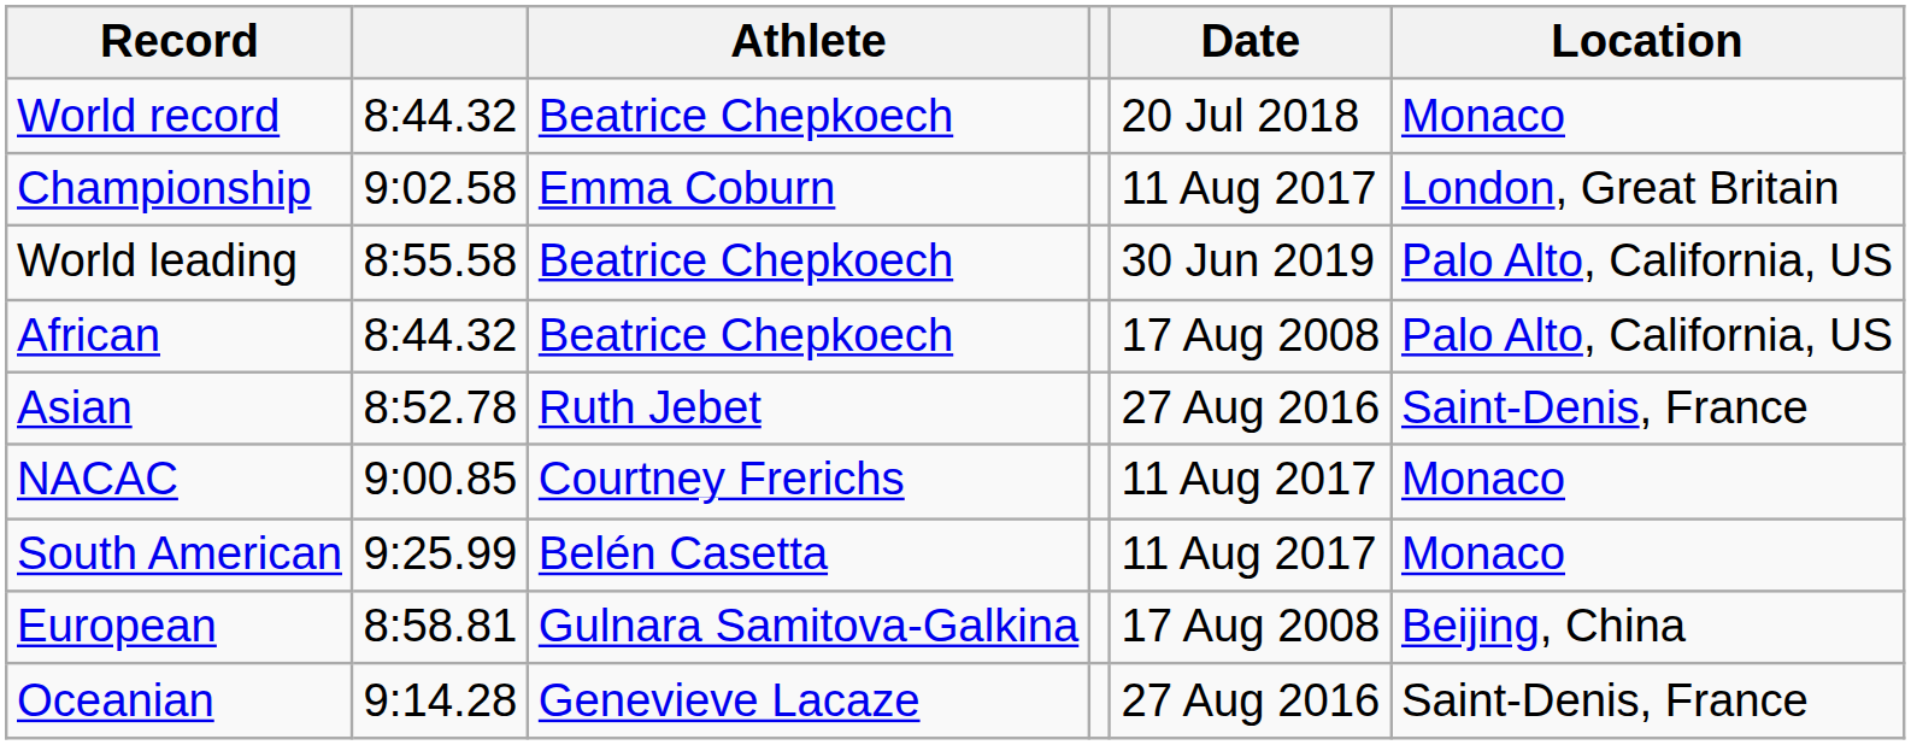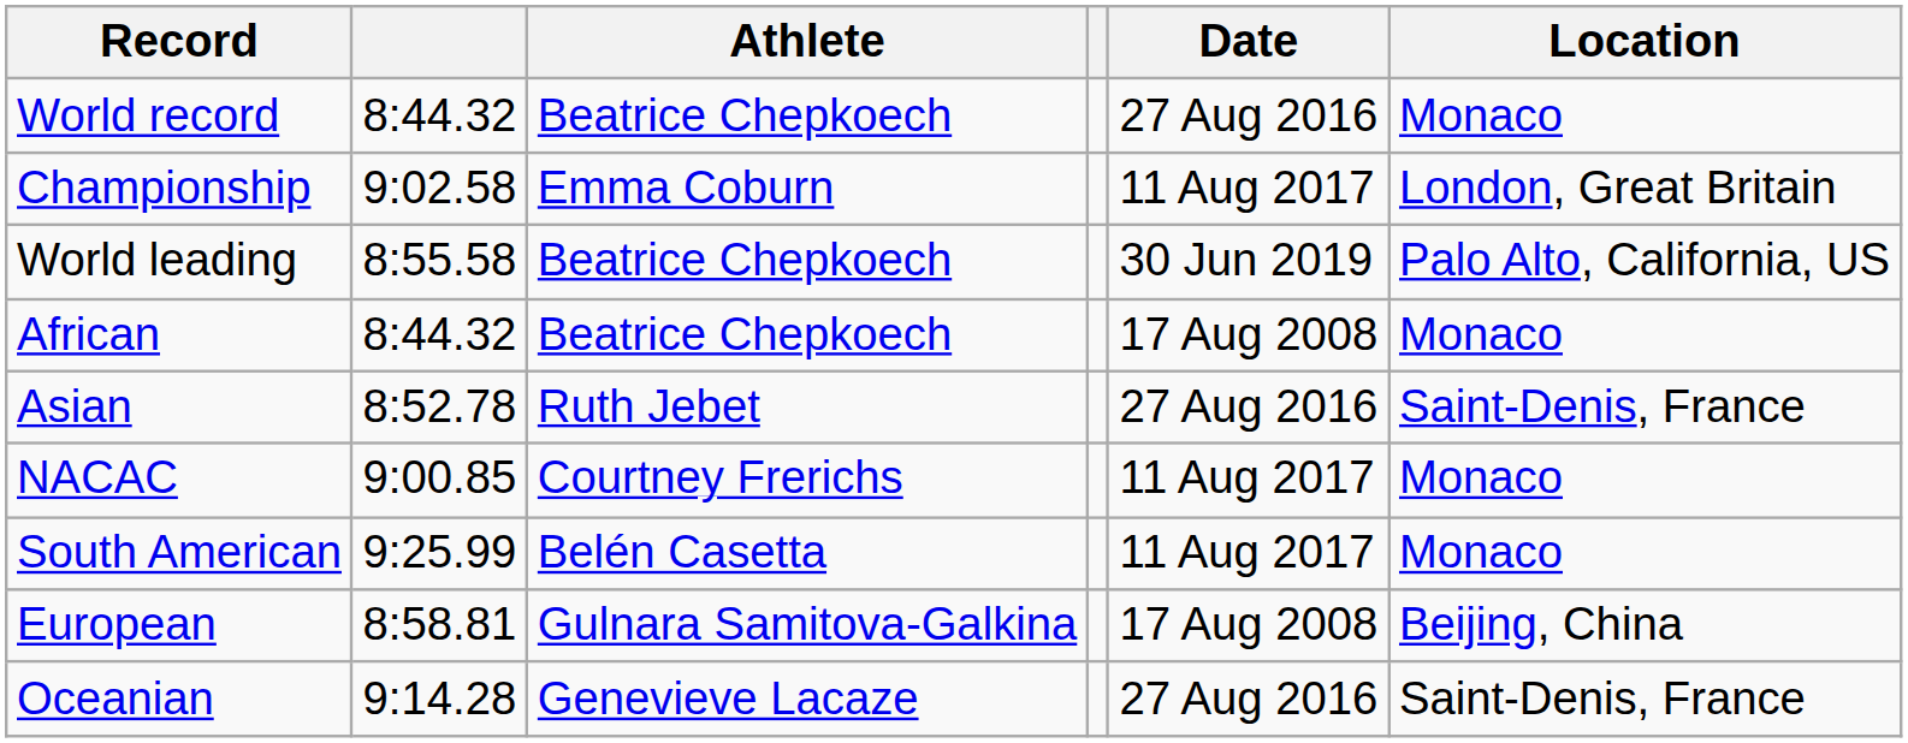World record | Date: 20 Jul 2018 -> 27 Aug 2016
African | Location: Palo Alto, California, US -> Monaco
